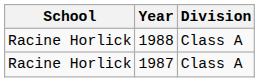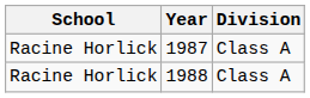rows swapped: 1987 <-> 1988
